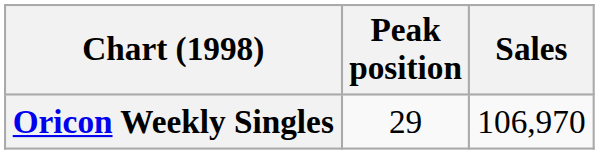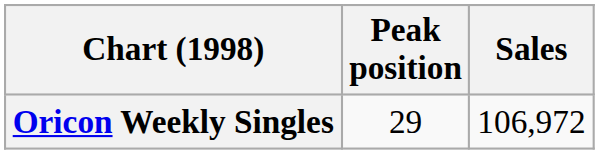Oricon Weekly Singles | Sales: 106,970 -> 106,972
